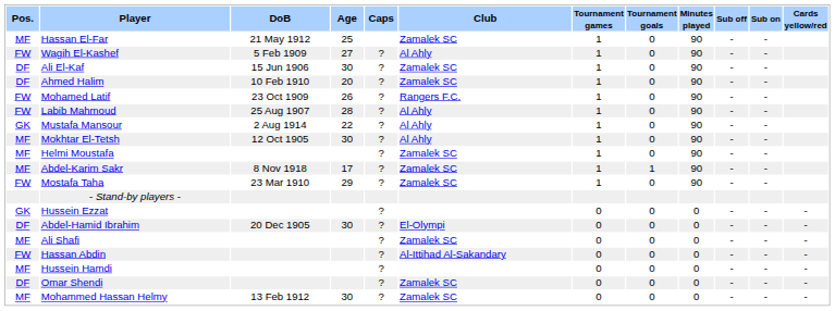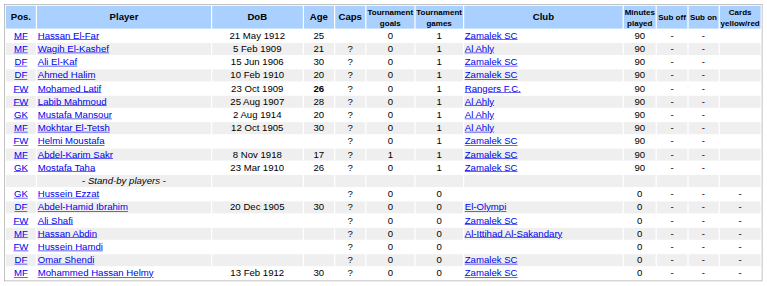columns swapped: Club <-> Tournament goals
Wagih El-Kashef | Pos.: FW -> MF
Wagih El-Kashef | Age: 27 -> 21
Mohamed Latif | Age: normal -> bold
Mustafa Mansour | Age: 22 -> 20
Helmi Moustafa | Pos.: MF -> FW
Mostafa Taha | Pos.: FW -> GK
Mostafa Taha | Age: 29 -> 26
Ali Shafi | Pos.: MF -> FW
Hassan Abdin | Pos.: FW -> MF
Hussein Hamdi | Pos.: MF -> FW
